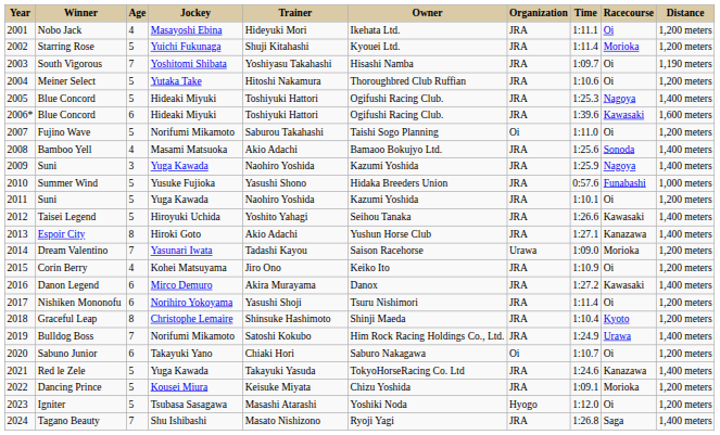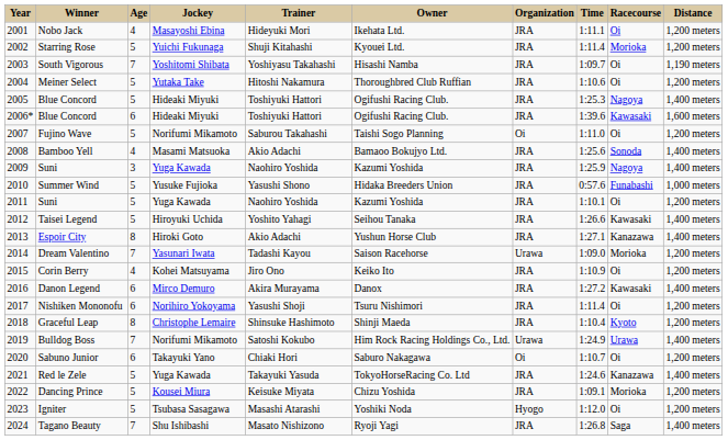Bulldog Boss | Organization: JRA -> Urawa
